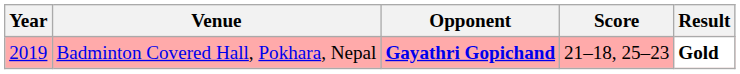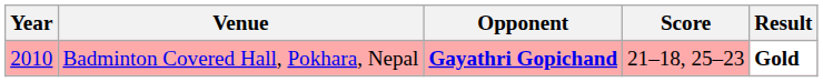Badminton Covered Hall, Pokhara, Nepal | Year: 2019 -> 2010
